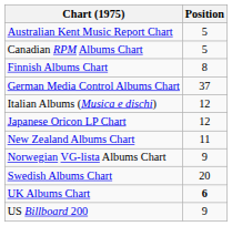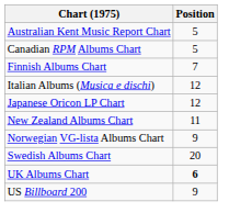Finnish Albums Chart | Position: 8 -> 7
- row: German Media Control Albums Chart | 37
